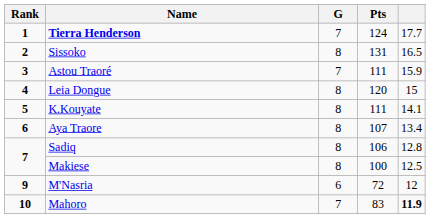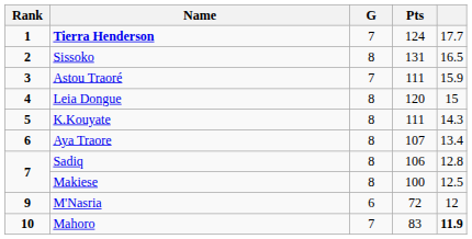K.Kouyate | column 5: 14.1 -> 14.3
